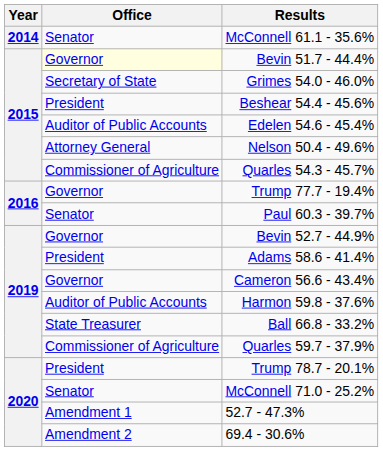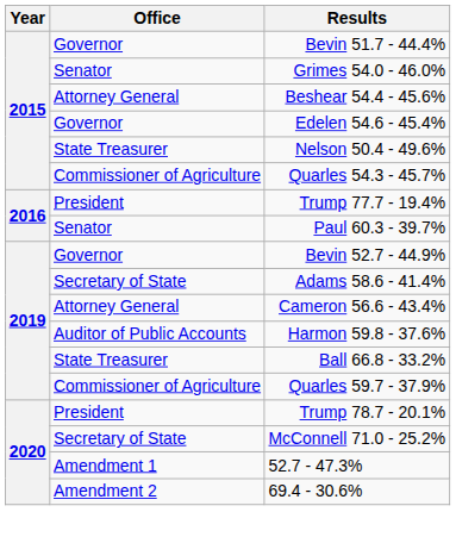- row: 2014 | Senator | McConnell 61.1 - 35.6%
Bevin 51.7 - 44.4% | Office: lightyellow background -> no background
Grimes 54.0 - 46.0% | Office: Secretary of State -> Senator
Beshear 54.4 - 45.6% | Office: President -> Attorney General
Edelen 54.6 - 45.4% | Office: Auditor of Public Accounts -> Governor
Nelson 50.4 - 49.6% | Office: Attorney General -> State Treasurer
Trump 77.7 - 19.4% | Office: Governor -> President
Adams 58.6 - 41.4% | Office: President -> Secretary of State
Cameron 56.6 - 43.4% | Office: Governor -> Attorney General
McConnell 71.0 - 25.2% | Office: Senator -> Secretary of State
